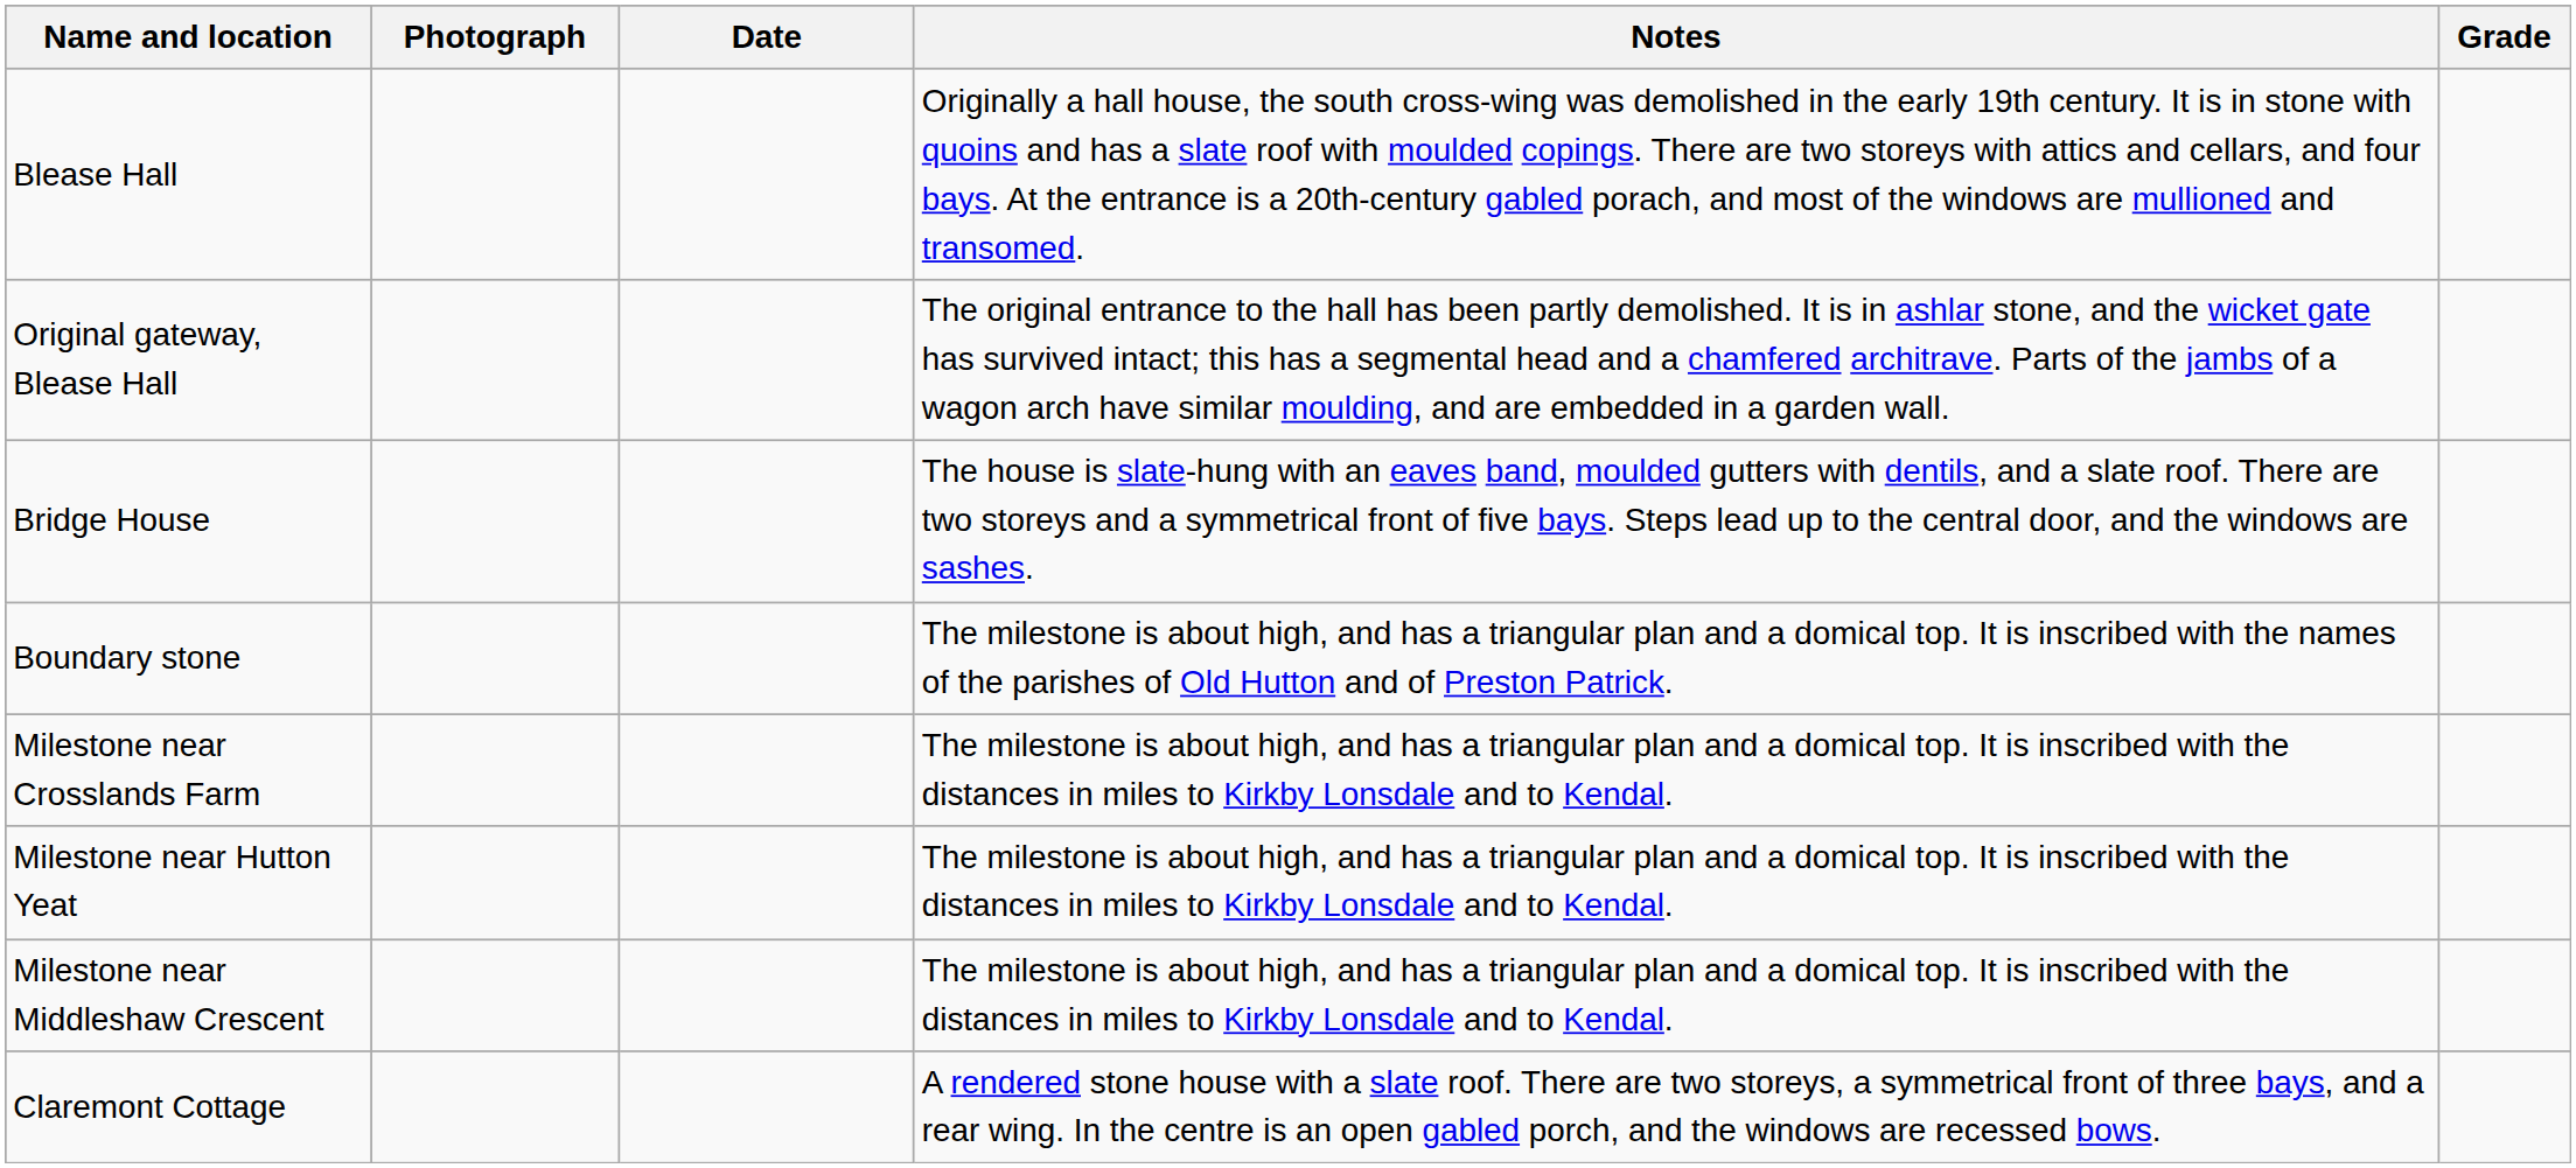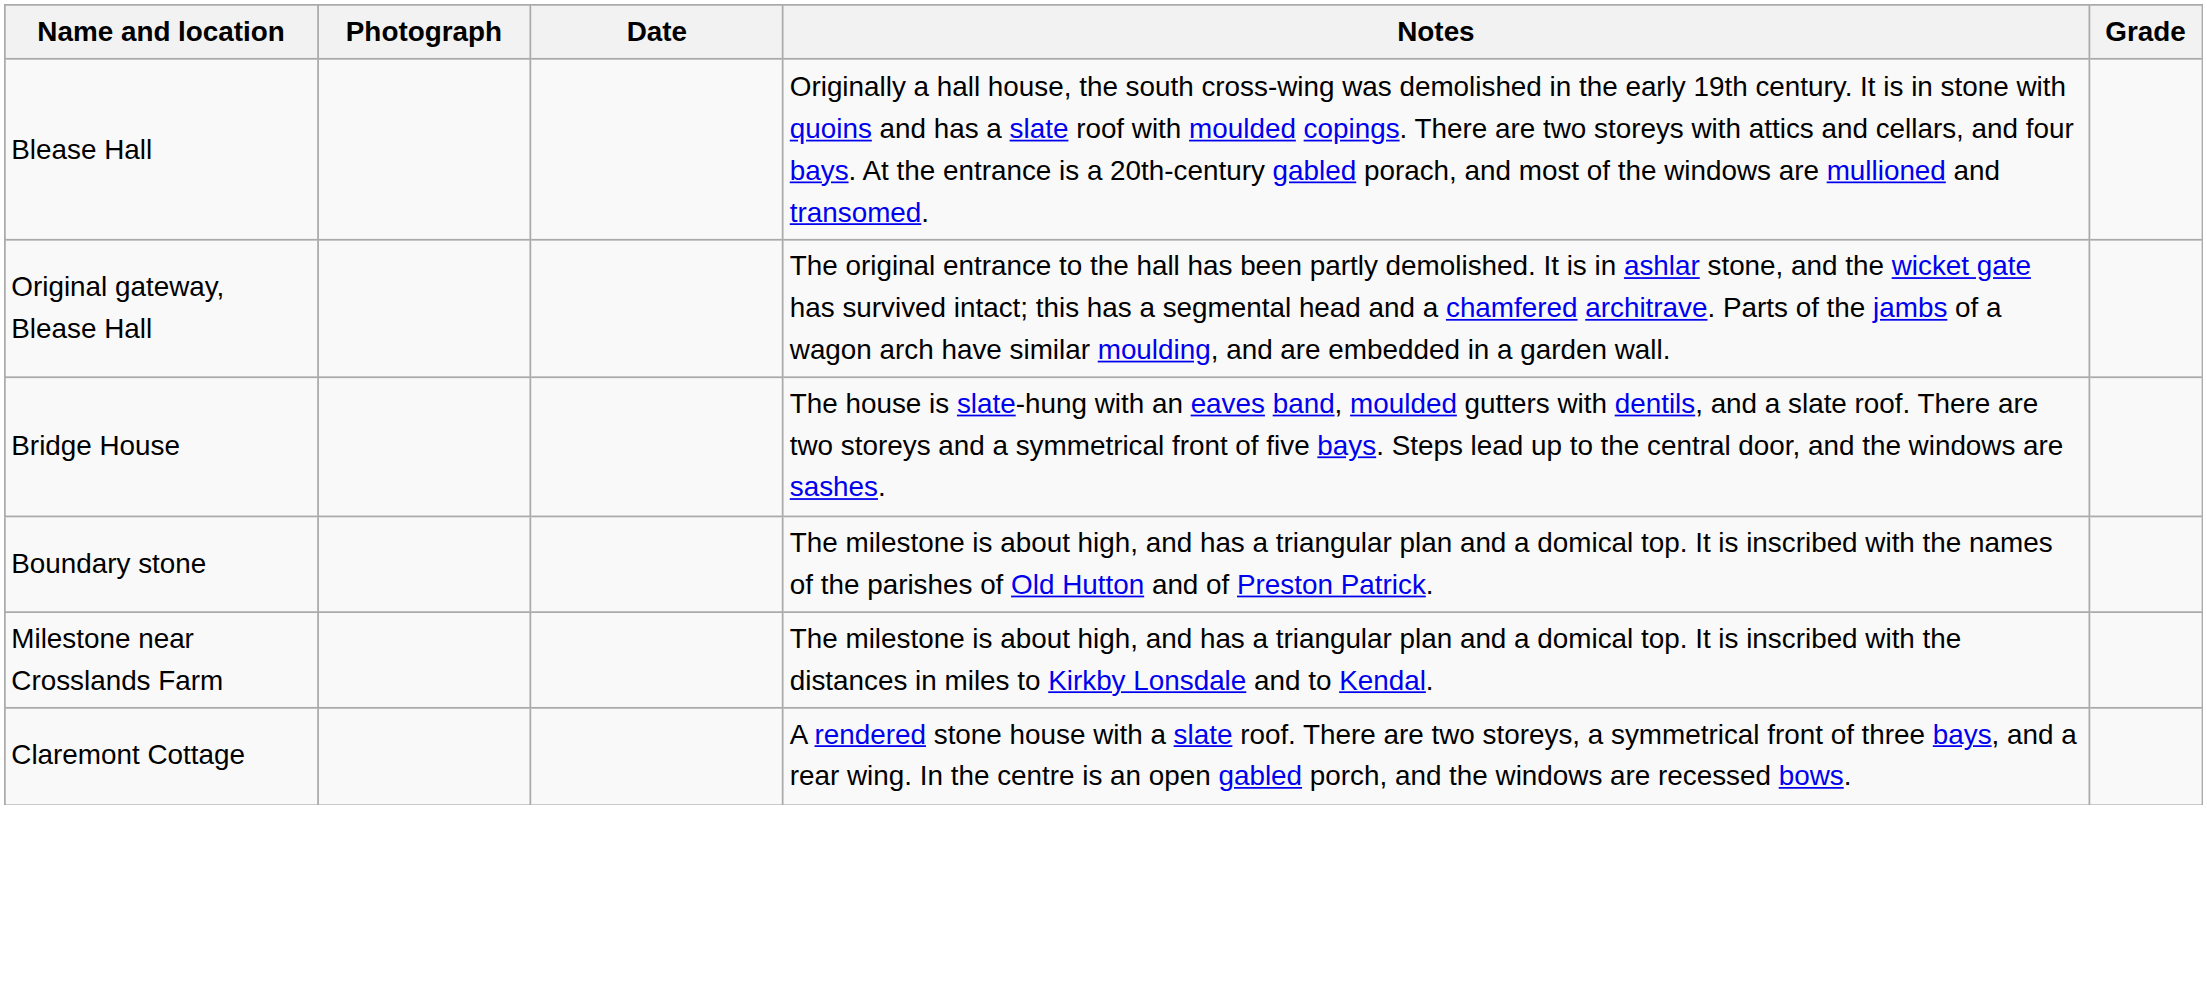- row: Milestone near Hutton Yeat | The milestone is about high, and has a triangular plan and a domical top. It is inscribed with the distances in miles to Kirkby Lonsdale and to Kendal.
- row: Milestone near Middleshaw Crescent | The milestone is about high, and has a triangular plan and a domical top. It is inscribed with the distances in miles to Kirkby Lonsdale and to Kendal.
